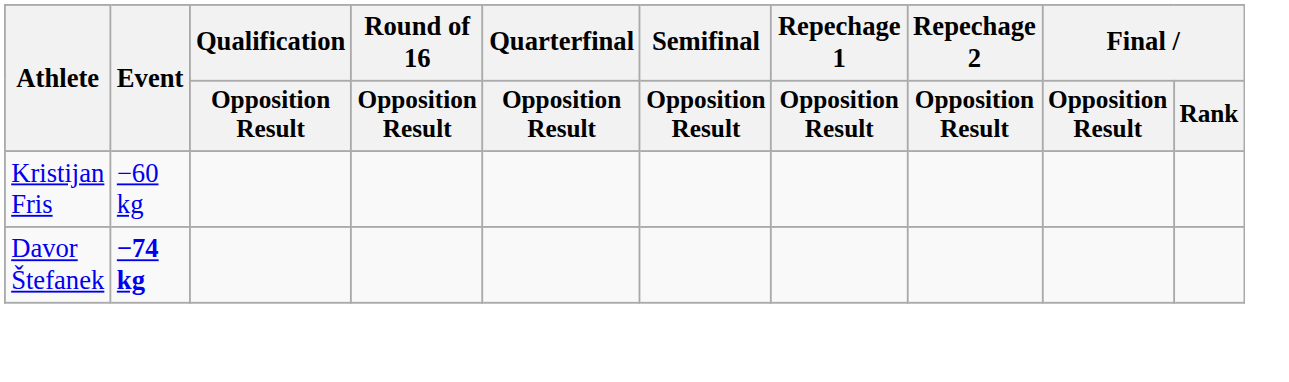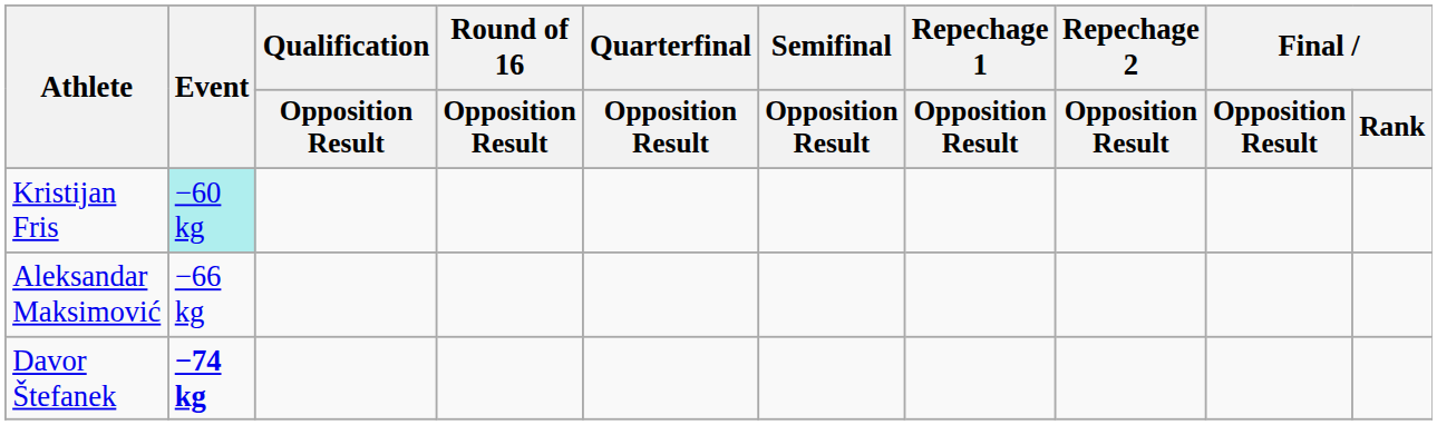Kristijan Fris | Event: no background -> paleturquoise background
+ row: Aleksandar Maksimović | −66 kg
